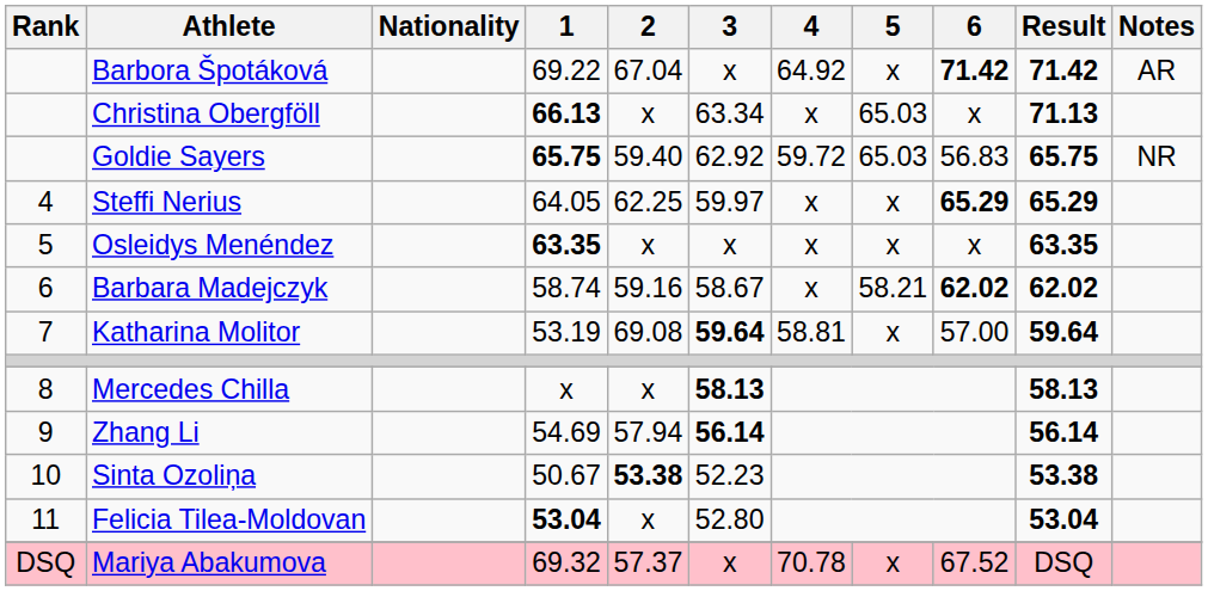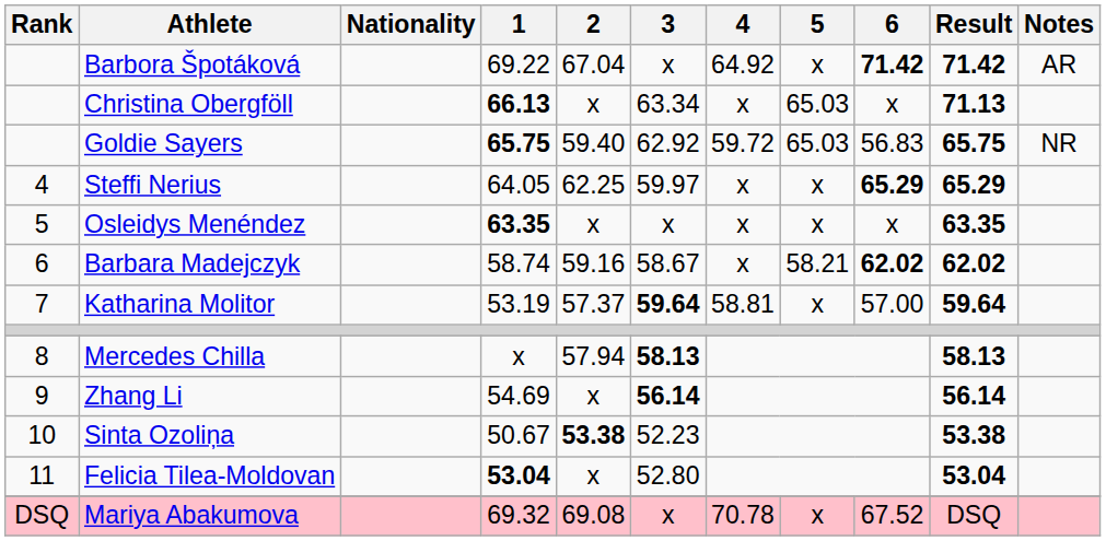Katharina Molitor | 2: 69.08 -> 57.37
Mercedes Chilla | 2: x -> 57.94
Zhang Li | 2: 57.94 -> x
Mariya Abakumova | 2: 57.37 -> 69.08
